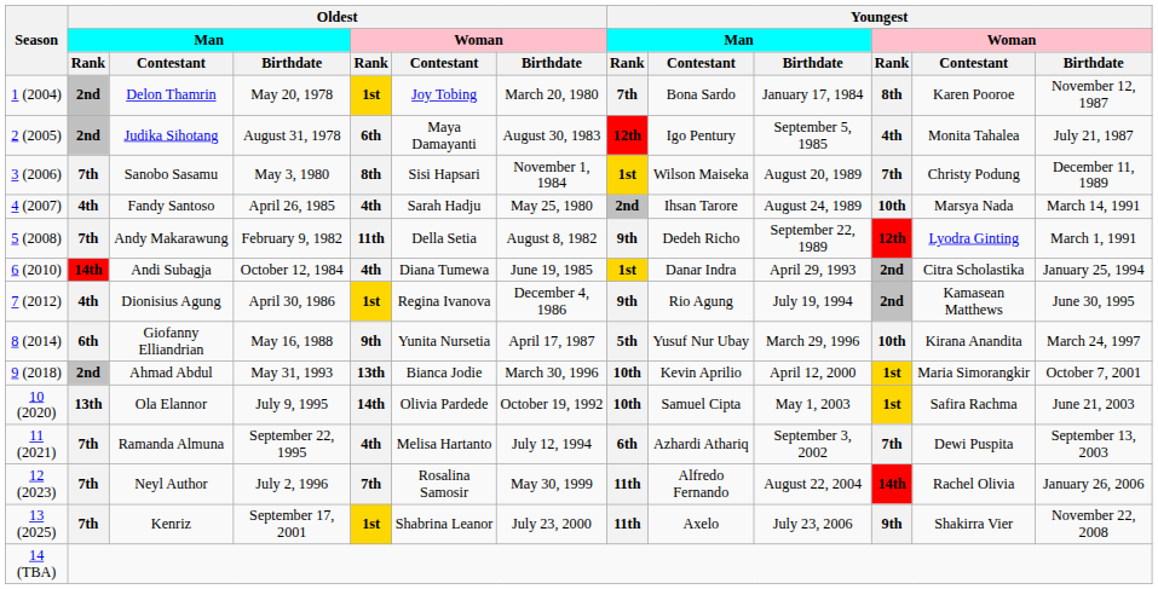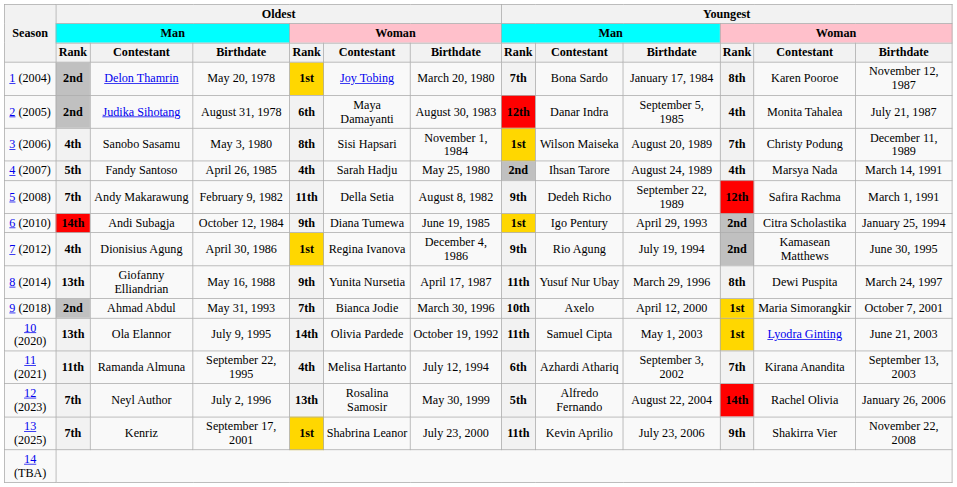Judika Sihotang | Youngest / Man / Contestant: Igo Pentury -> Danar Indra
Sanobo Sasamu | Oldest / Man / Rank: 7th -> 4th
Fandy Santoso | Oldest / Man / Rank: 4th -> 5th
Fandy Santoso | Youngest / Woman / Rank: 10th -> 4th
Andy Makarawung | Youngest / Woman / Contestant: Lyodra Ginting -> Safira Rachma
Andi Subagja | Oldest / Woman / Rank: 4th -> 9th
Andi Subagja | Youngest / Man / Contestant: Danar Indra -> Igo Pentury
Giofanny Elliandrian | Oldest / Man / Rank: 6th -> 13th
Giofanny Elliandrian | Youngest / Man / Rank: 5th -> 11th
Giofanny Elliandrian | Youngest / Woman / Rank: 10th -> 8th
Giofanny Elliandrian | Youngest / Woman / Contestant: Kirana Anandita -> Dewi Puspita
Ahmad Abdul | Oldest / Woman / Rank: 13th -> 7th
Ahmad Abdul | Youngest / Man / Contestant: Kevin Aprilio -> Axelo
Ola Elannor | Youngest / Man / Rank: 10th -> 11th
Ola Elannor | Youngest / Woman / Contestant: Safira Rachma -> Lyodra Ginting
Ramanda Almuna | Oldest / Man / Rank: 7th -> 11th
Ramanda Almuna | Youngest / Woman / Contestant: Dewi Puspita -> Kirana Anandita
Neyl Author | Oldest / Woman / Rank: 7th -> 13th
Neyl Author | Youngest / Man / Rank: 11th -> 5th
Kenriz | Youngest / Man / Contestant: Axelo -> Kevin Aprilio
